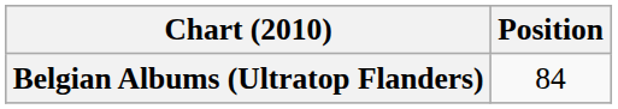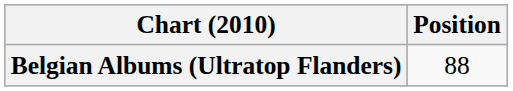Belgian Albums (Ultratop Flanders) | Position: 84 -> 88
